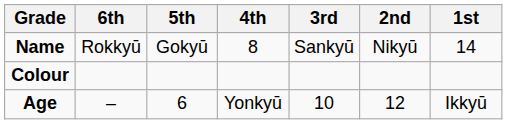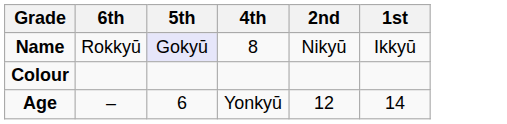- column: 3rd | Sankyū | 10
Name | 5th: no background -> lavender background
Name | 1st: 14 -> Ikkyū
Age | 1st: Ikkyū -> 14
